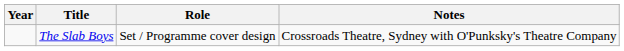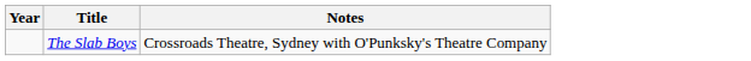- column: Role | Set / Programme cover design
